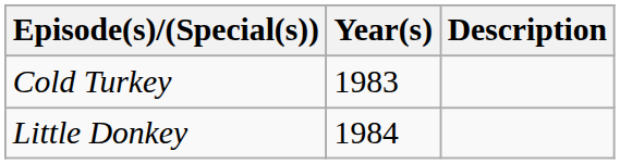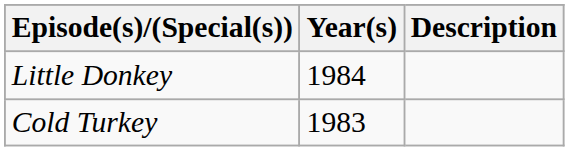rows swapped: Cold Turkey <-> Little Donkey
